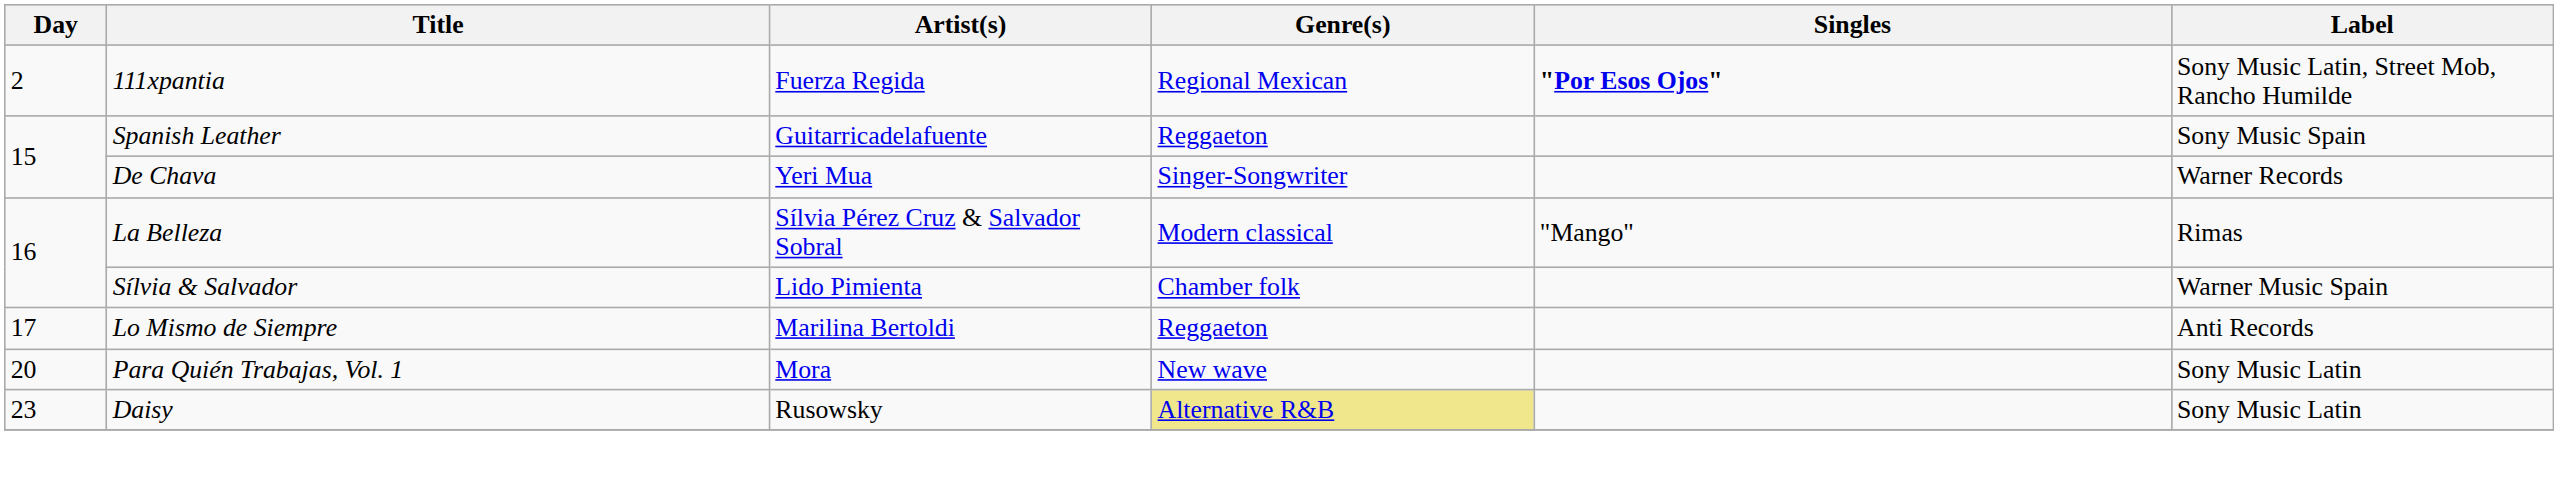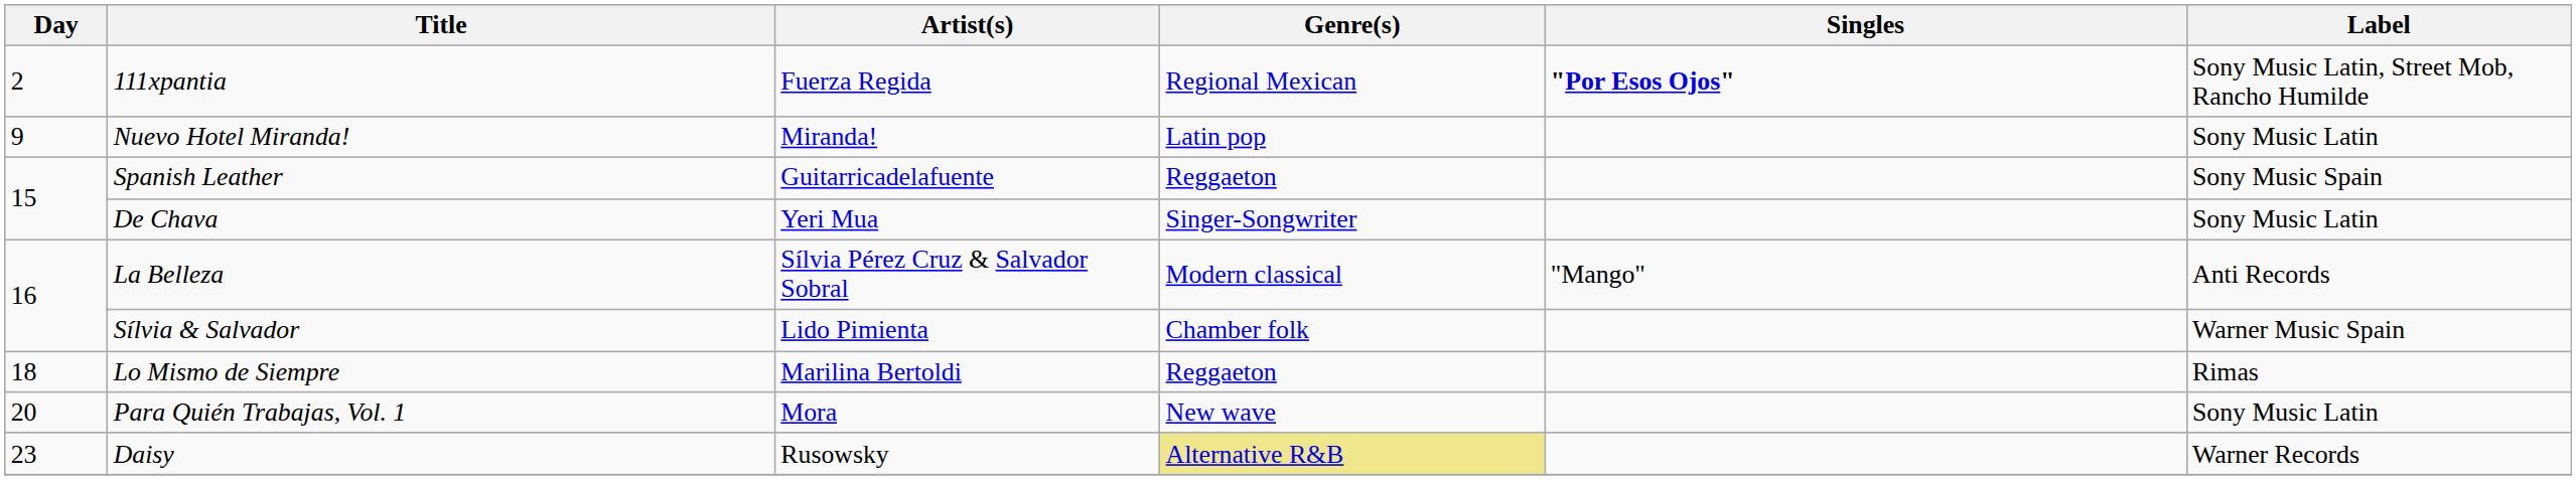+ row: 9 | Nuevo Hotel Miranda! | Miranda! | Latin pop | Sony Music Latin
De Chava | Label: Warner Records -> Sony Music Latin
La Belleza | Label: Rimas -> Anti Records
Lo Mismo de Siempre | Day: 17 -> 18
Lo Mismo de Siempre | Label: Anti Records -> Rimas
Daisy | Label: Sony Music Latin -> Warner Records
